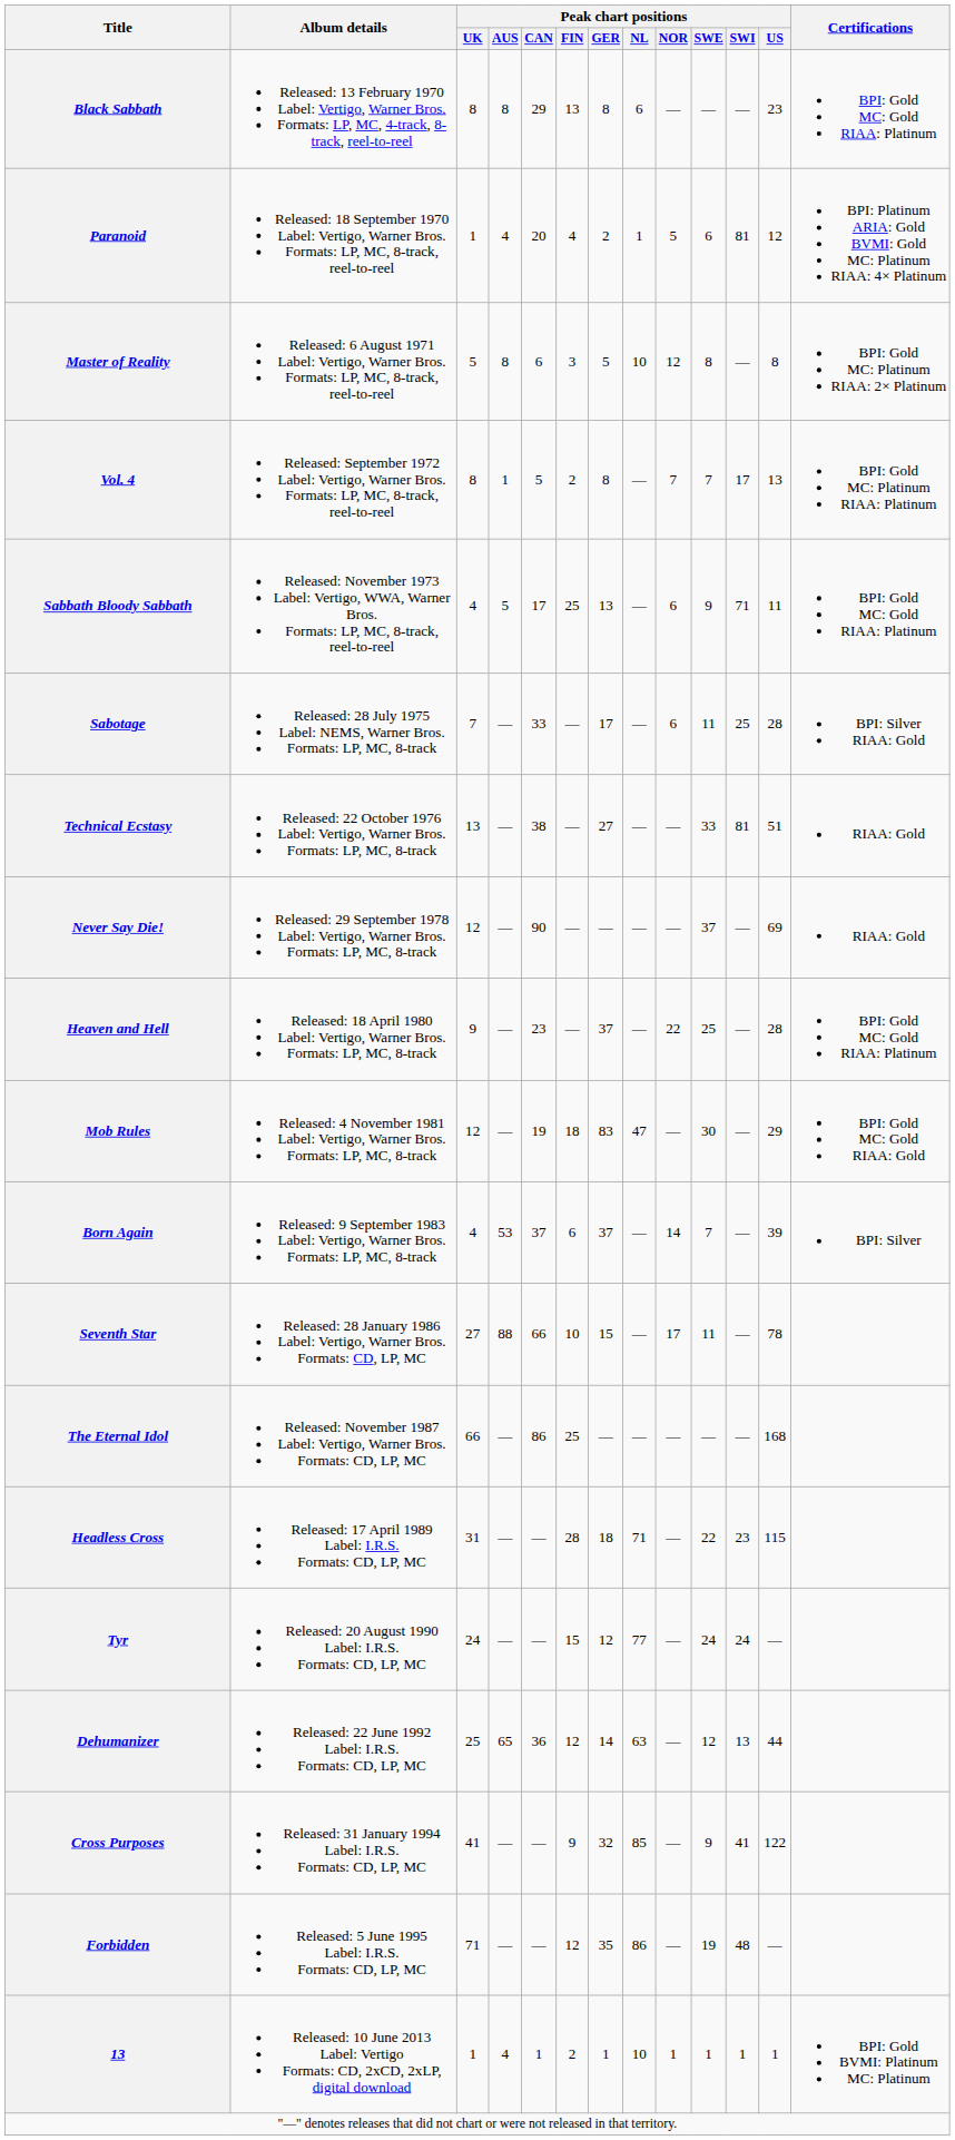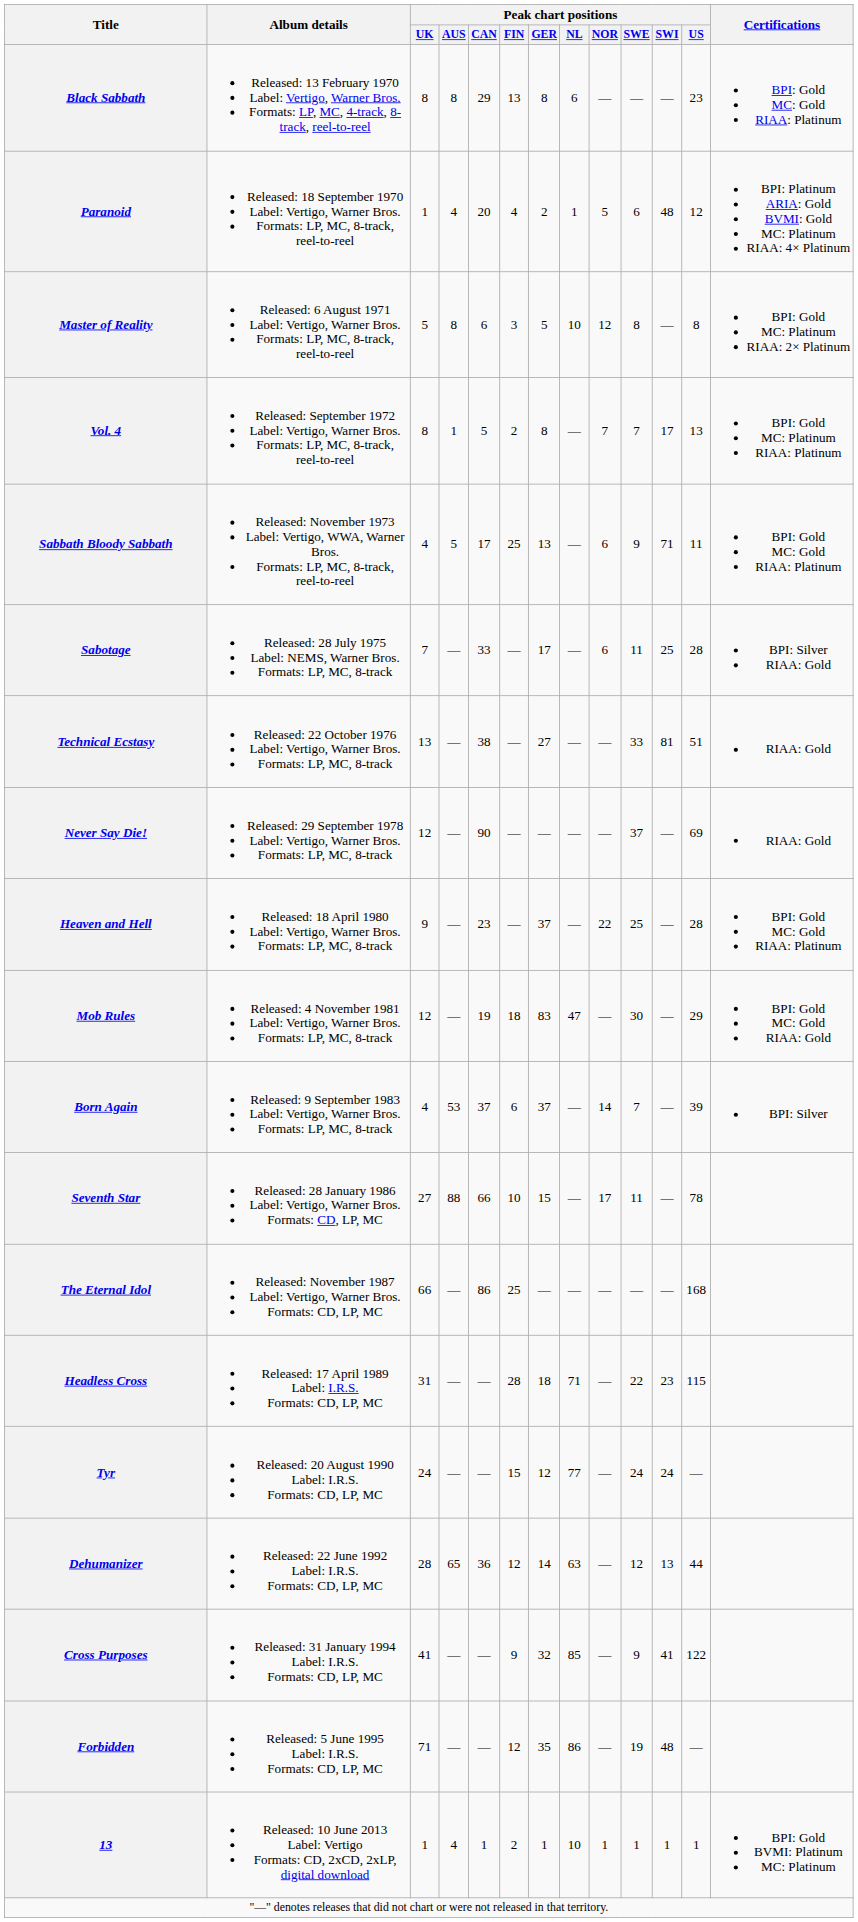Paranoid | Peak chart positions / SWI: 81 -> 48
Dehumanizer | Peak chart positions / UK: 25 -> 28
